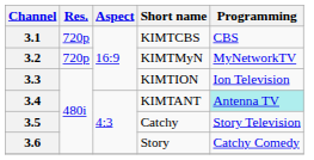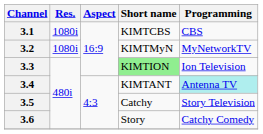3.1 | Res.: 720p -> 1080i
3.2 | Res.: 720p -> 1080i
3.3 | Short name: no background -> lightgreen background
